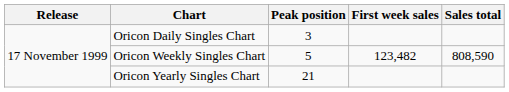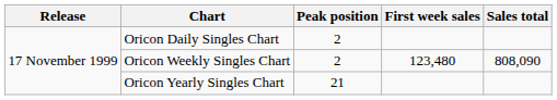Oricon Daily Singles Chart | Peak position: 3 -> 2
Oricon Weekly Singles Chart | Peak position: 5 -> 2
Oricon Weekly Singles Chart | First week sales: 123,482 -> 123,480
Oricon Weekly Singles Chart | Sales total: 808,590 -> 808,090
